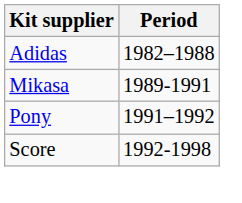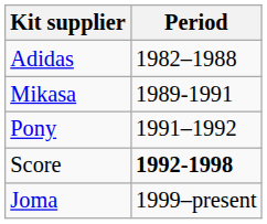Score | Period: normal -> bold
+ row: Joma | 1999–present
